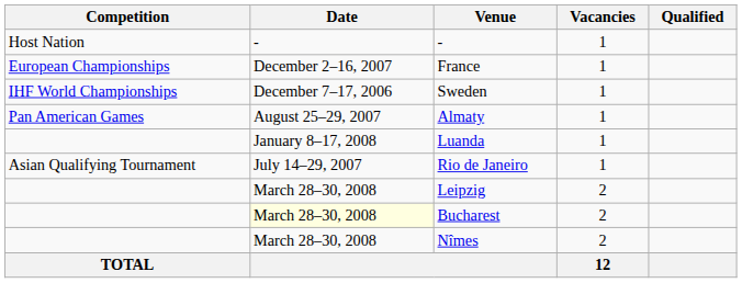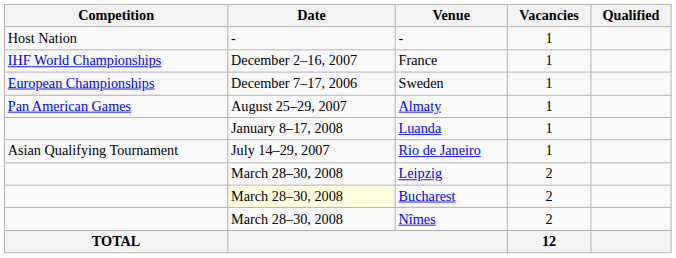France | Competition: European Championships -> IHF World Championships
Sweden | Competition: IHF World Championships -> European Championships
